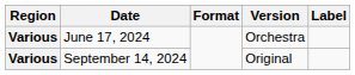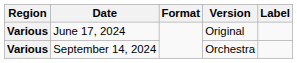June 17, 2024 | Version: Orchestra -> Original
September 14, 2024 | Version: Original -> Orchestra
